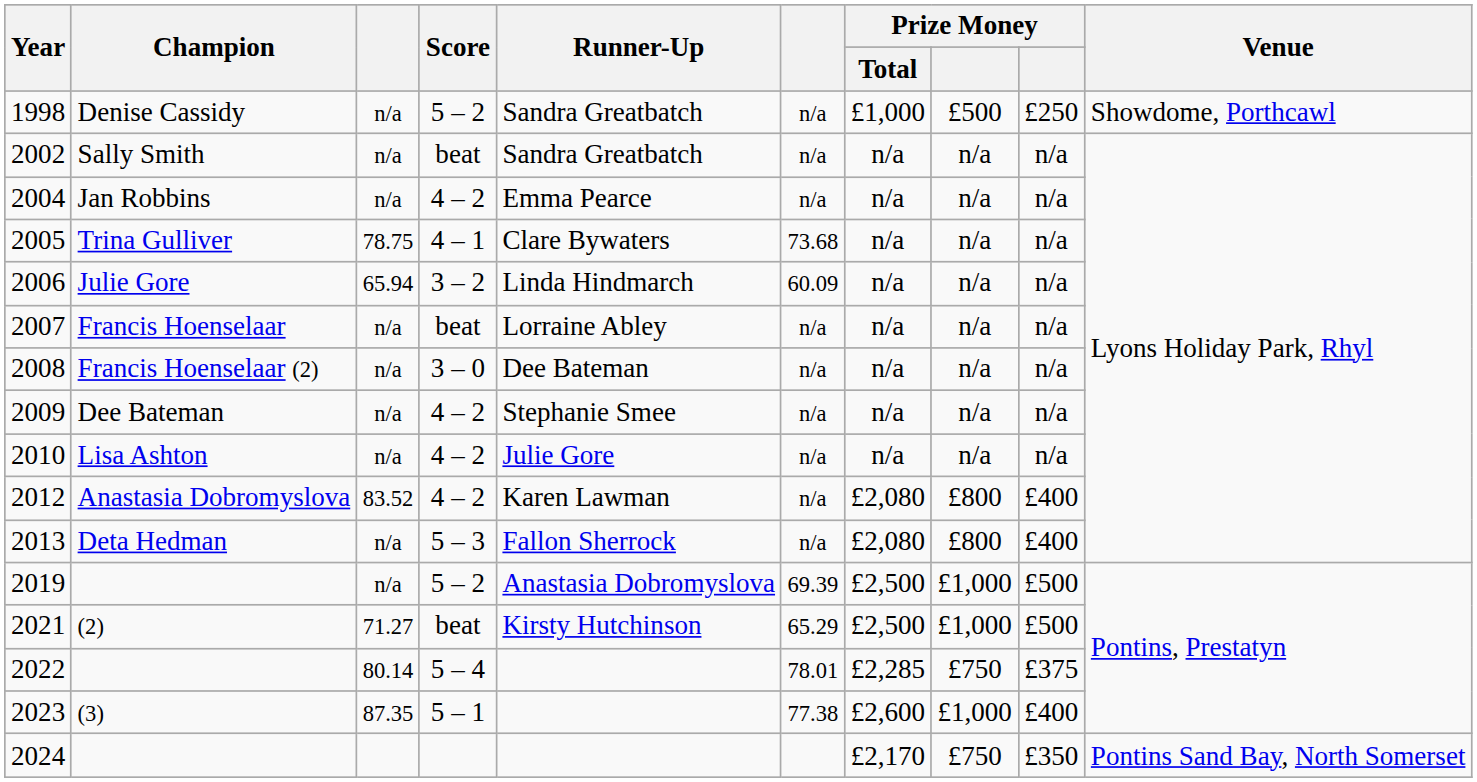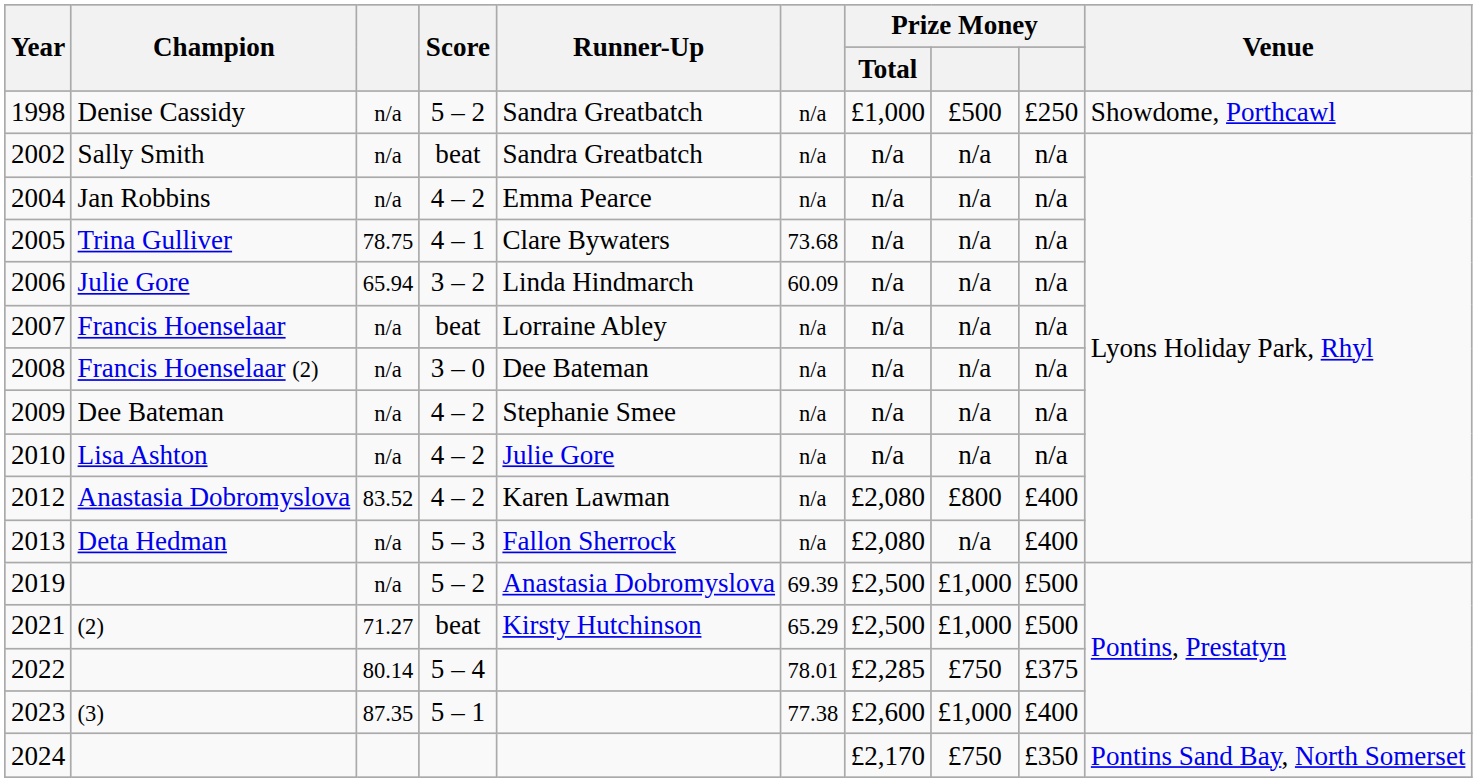2013 | column 8: £800 -> n/a
